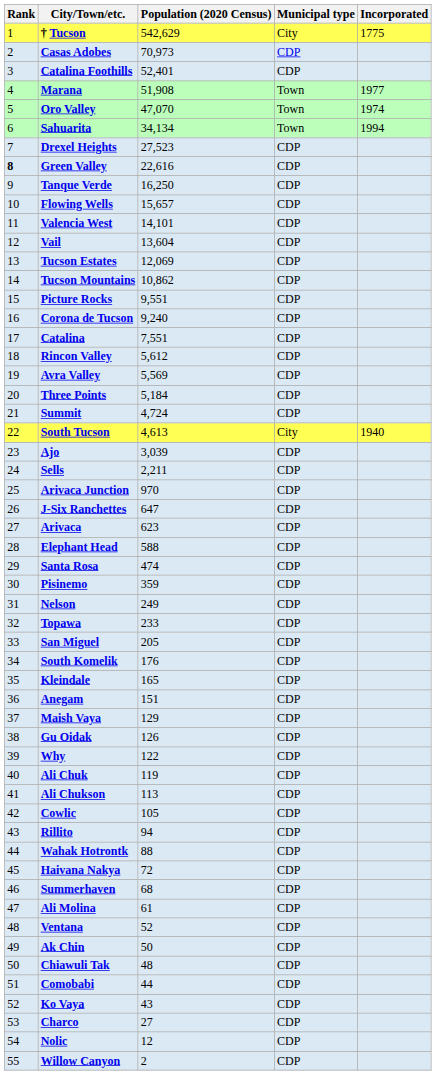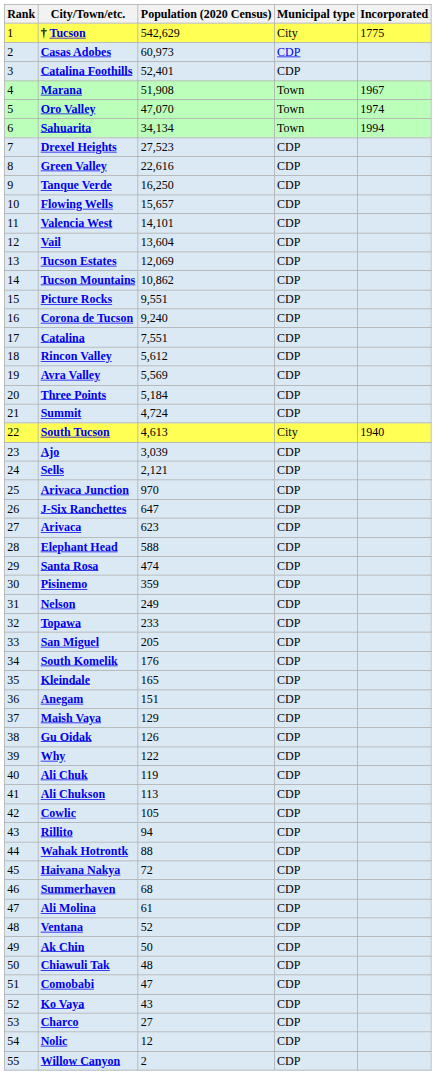Casas Adobes | Population (2020 Census): 70,973 -> 60,973
Marana | Incorporated: 1977 -> 1967
Green Valley | Rank: bold -> normal
Sells | Population (2020 Census): 2,211 -> 2,121
Comobabi | Population (2020 Census): 44 -> 47
